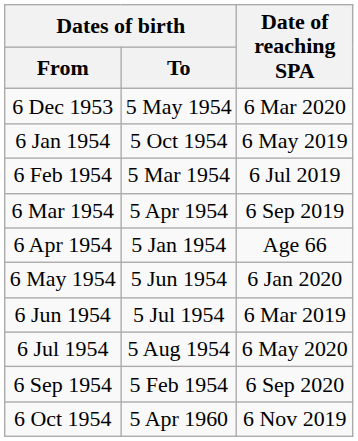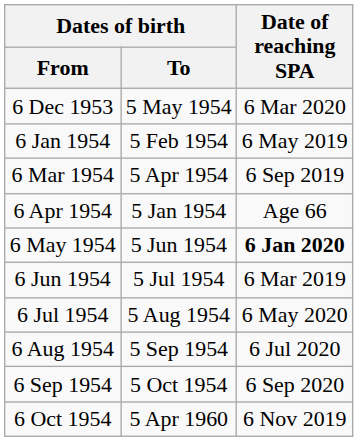6 Jan 1954 | Dates of birth / To: 5 Oct 1954 -> 5 Feb 1954
- row: 6 Feb 1954 | 5 Mar 1954 | 6 Jul 2019
6 May 1954 | Date of reaching SPA: normal -> bold
+ row: 6 Aug 1954 | 5 Sep 1954 | 6 Jul 2020
6 Sep 1954 | Dates of birth / To: 5 Feb 1954 -> 5 Oct 1954
